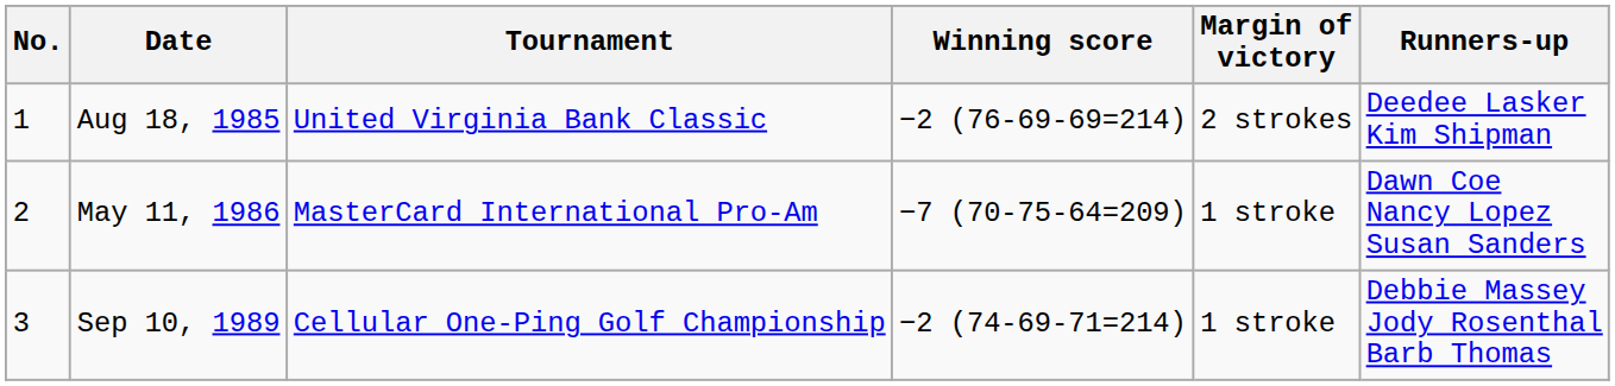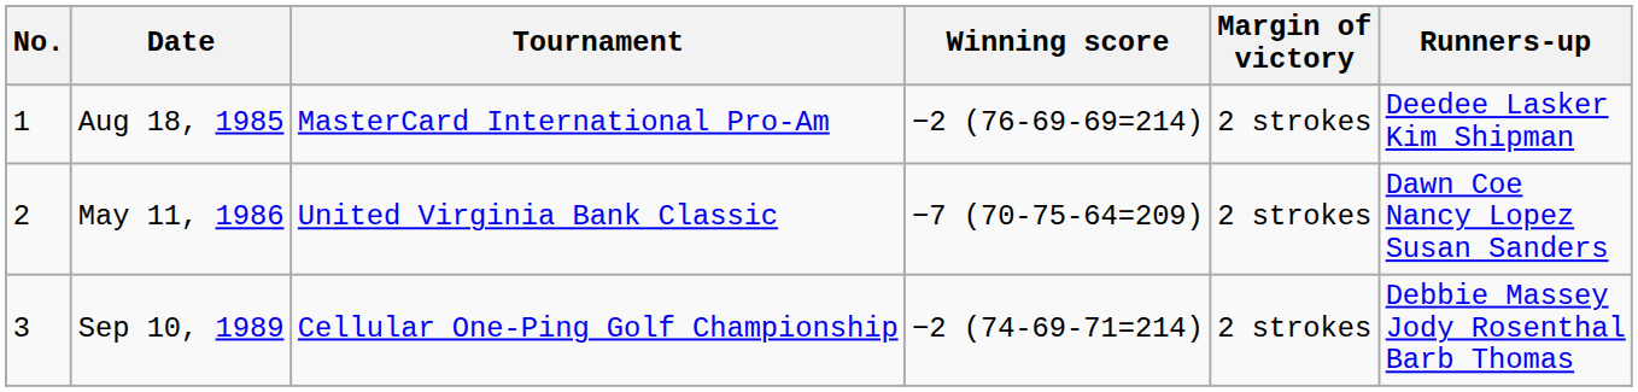Aug 18, 1985 | Tournament: United Virginia Bank Classic -> MasterCard International Pro-Am
May 11, 1986 | Tournament: MasterCard International Pro-Am -> United Virginia Bank Classic
May 11, 1986 | Margin of victory: 1 stroke -> 2 strokes
Sep 10, 1989 | Margin of victory: 1 stroke -> 2 strokes
